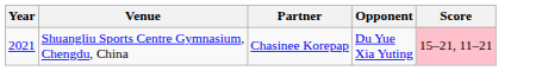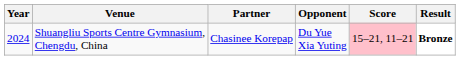+ column: Result | Bronze
Shuangliu Sports Centre Gymnasium, Chengdu, China | Year: 2021 -> 2024
